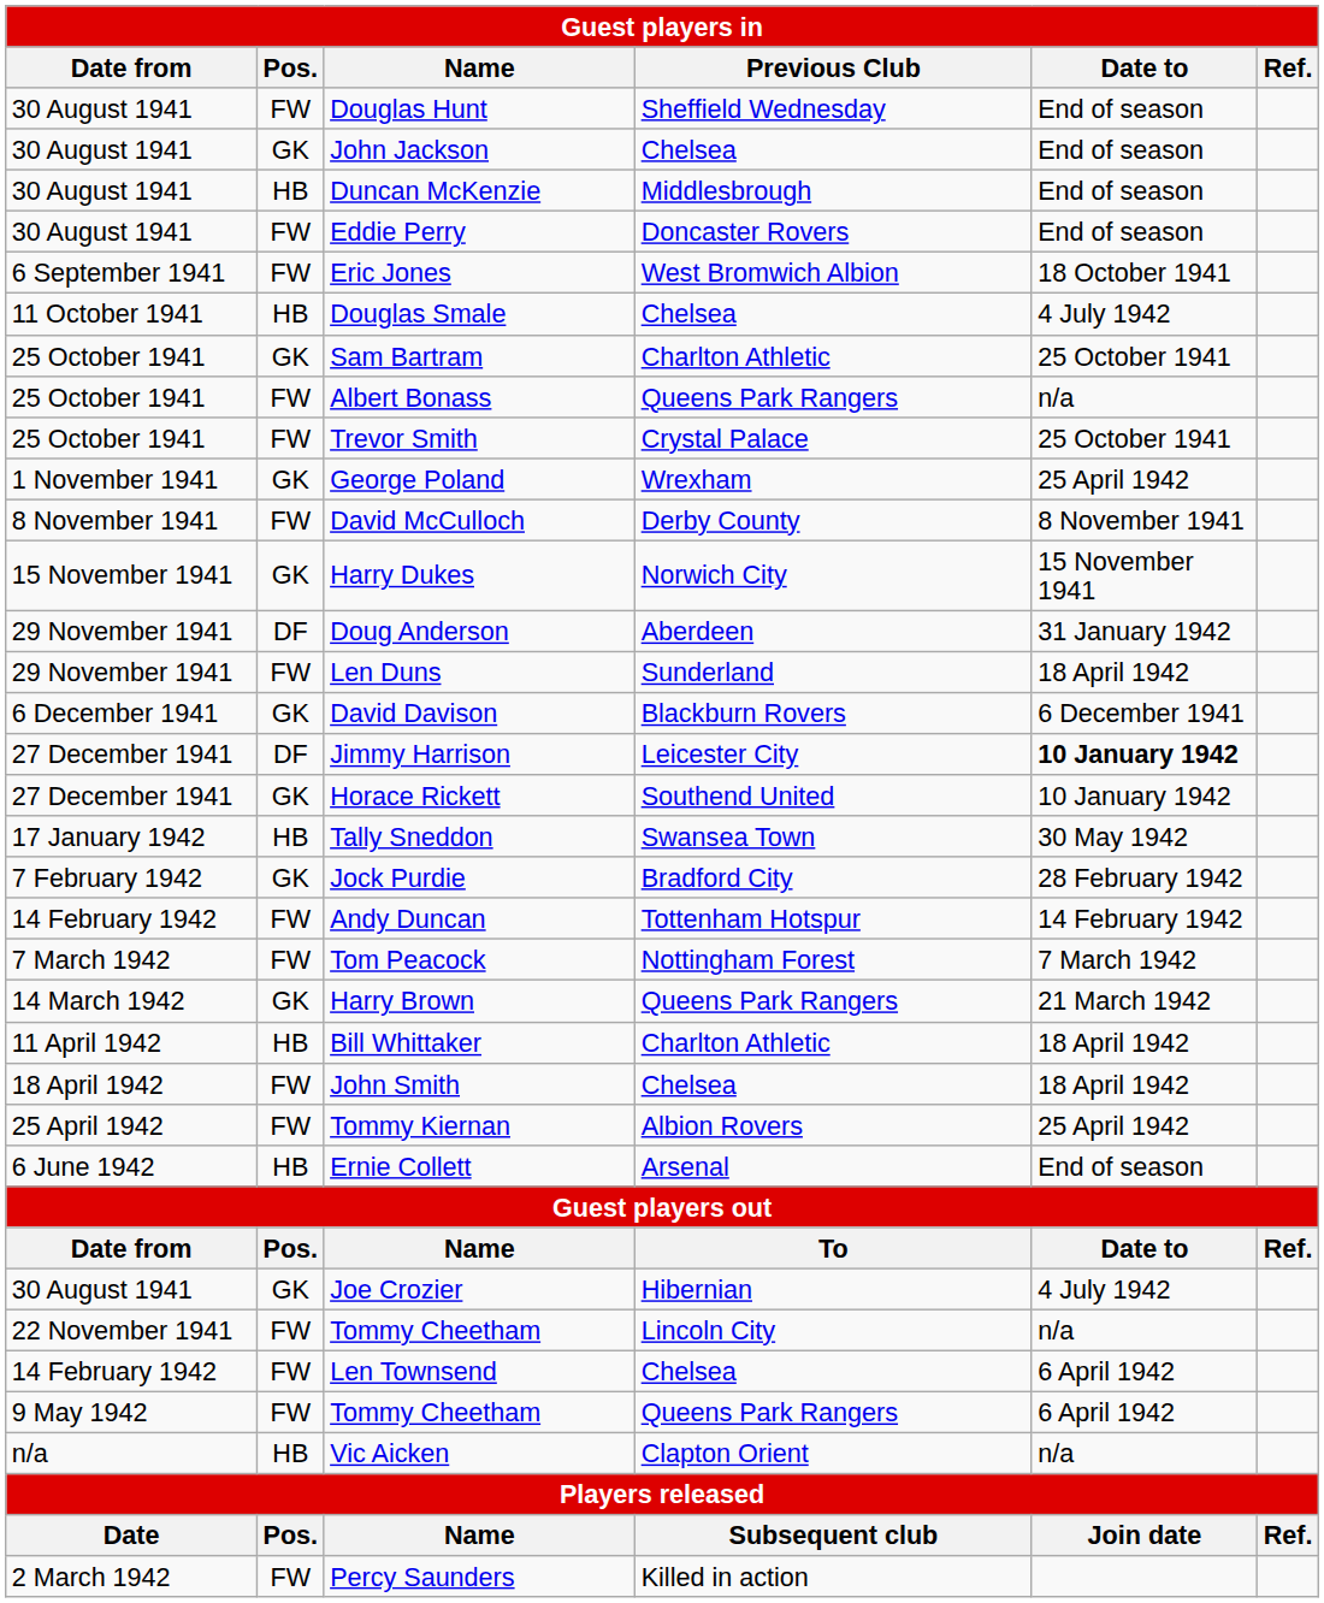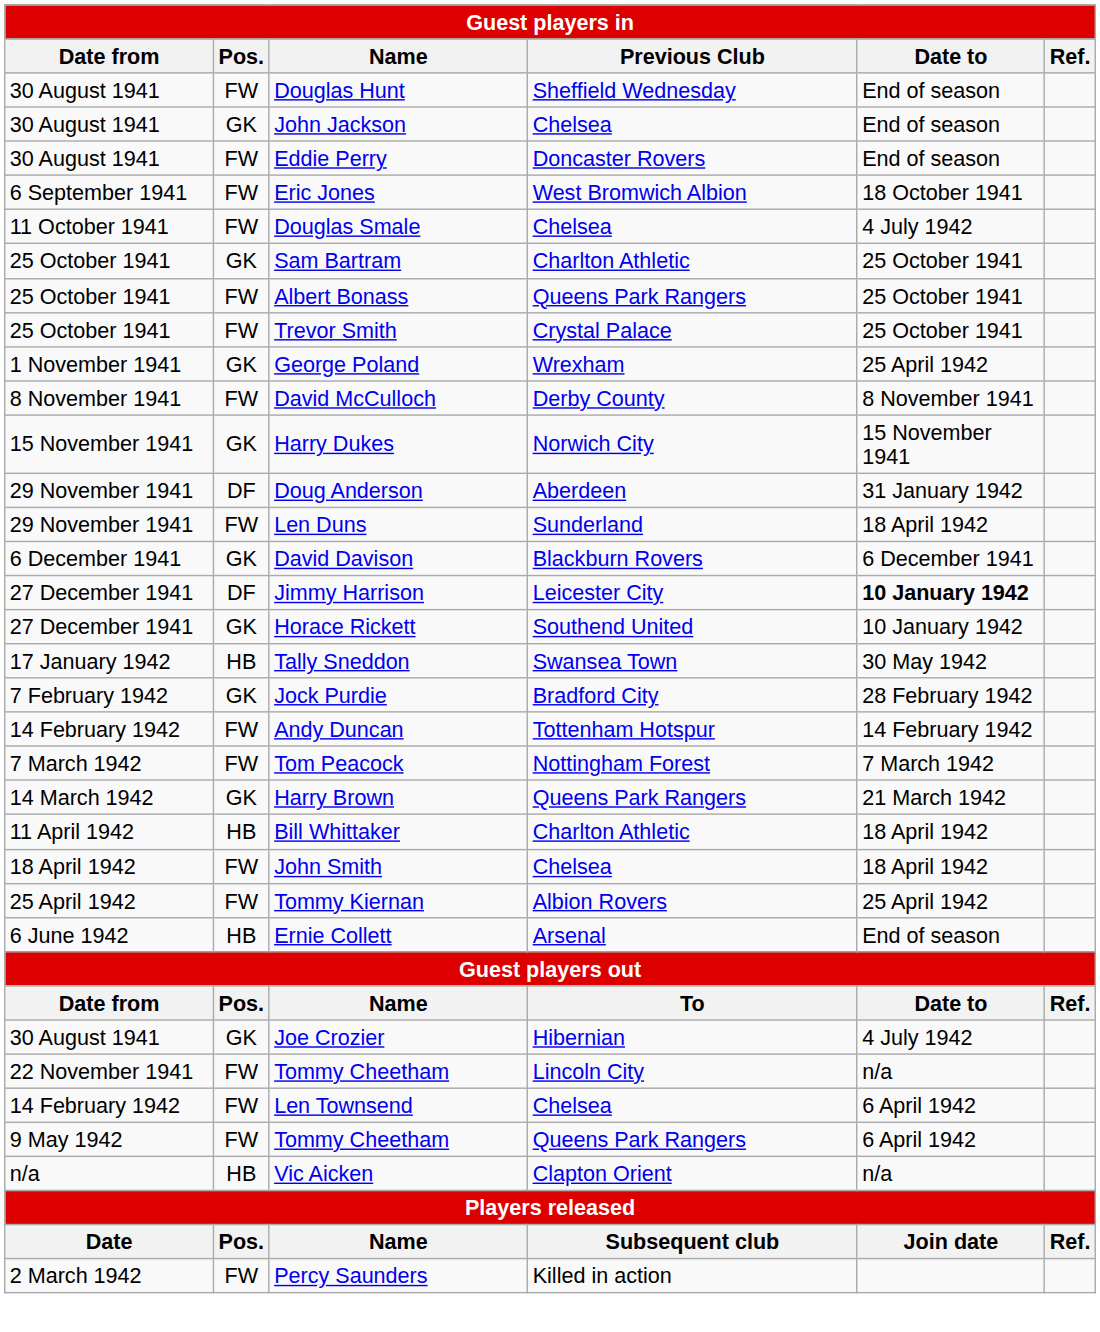- row: 30 August 1941 | HB | Duncan McKenzie | Middlesbrough | End of season
Douglas Smale | Pos.: HB -> FW
Albert Bonass | Date to: n/a -> 25 October 1941
